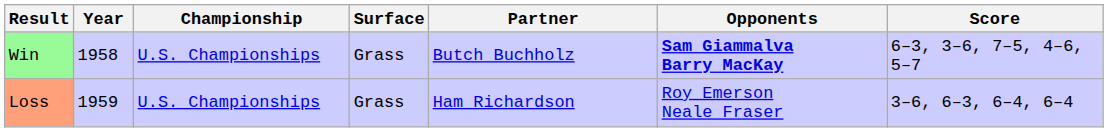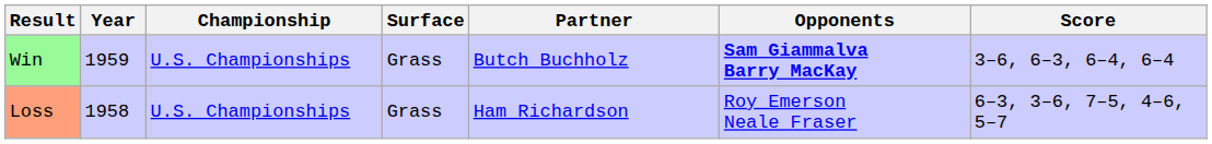Win | Year: 1958 -> 1959
Win | Score: 6–3, 3–6, 7–5, 4–6, 5–7 -> 3–6, 6–3, 6–4, 6–4
Loss | Year: 1959 -> 1958
Loss | Score: 3–6, 6–3, 6–4, 6–4 -> 6–3, 3–6, 7–5, 4–6, 5–7
